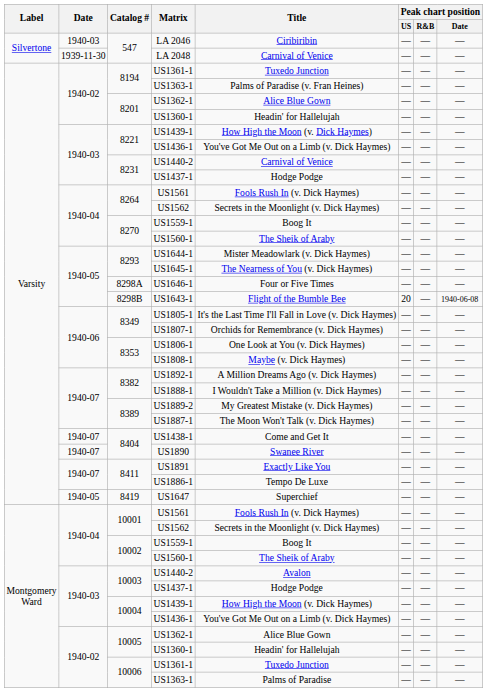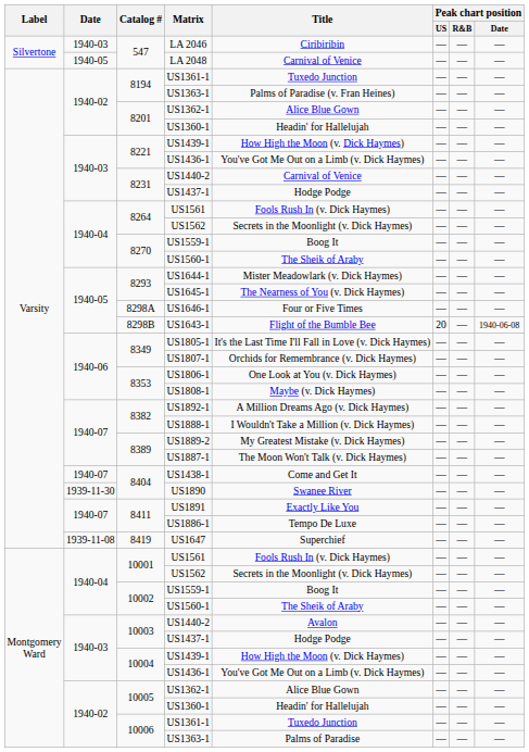LA 2048 | Date: 1939-11-30 -> 1940-05
US1890 | Date: 1940-07 -> 1939-11-30
US1647 | Date: 1940-05 -> 1939-11-08
